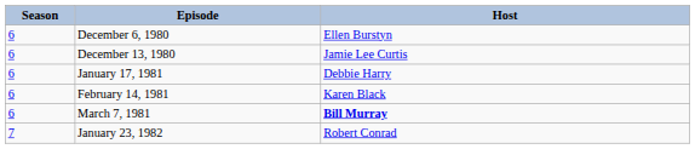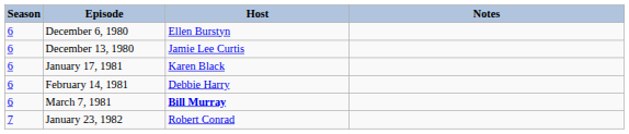+ column: Notes
January 17, 1981 | Host: Debbie Harry -> Karen Black
February 14, 1981 | Host: Karen Black -> Debbie Harry
